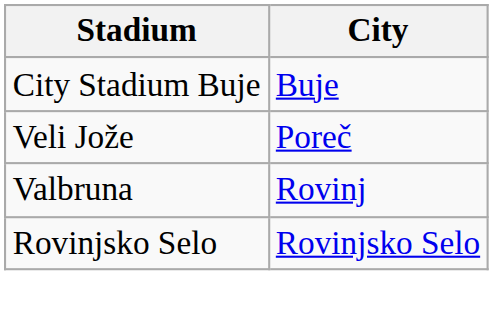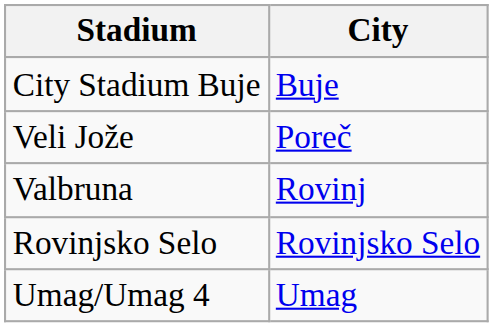+ row: Umag/Umag 4 | Umag
